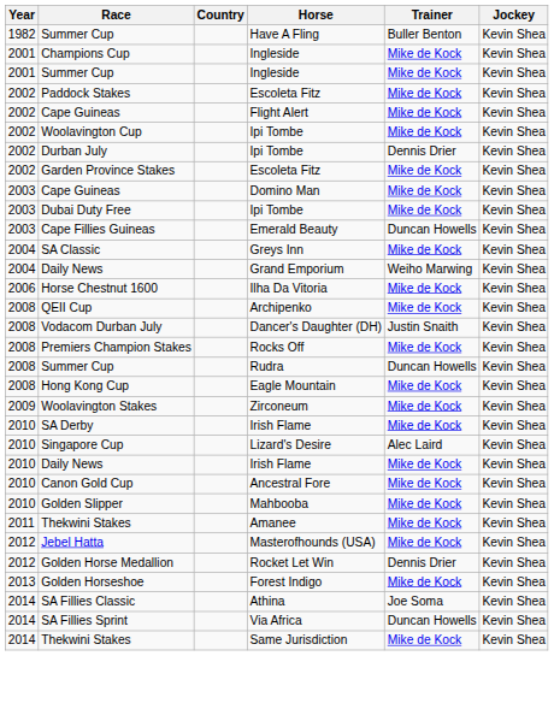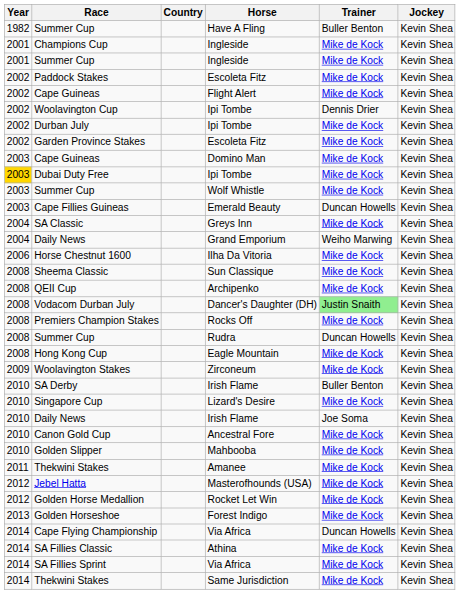Woolavington Cup | Trainer: Mike de Kock -> Dennis Drier
Durban July | Trainer: Dennis Drier -> Mike de Kock
Dubai Duty Free | Year: no background -> gold background
+ row: 2003 | Summer Cup | Wolf Whistle | Mike de Kock | Kevin Shea
+ row: 2008 | Sheema Classic | Sun Classique | Mike de Kock | Kevin Shea
Vodacom Durban July | Trainer: no background -> lightgreen background
SA Derby | Trainer: Mike de Kock -> Buller Benton
Singapore Cup | Trainer: Alec Laird -> Mike de Kock
Daily News / Irish Flame | Trainer: Mike de Kock -> Joe Soma
Golden Horse Medallion | Trainer: Dennis Drier -> Mike de Kock
+ row: 2014 | Cape Flying Championship | Via Africa | Duncan Howells | Kevin Shea
SA Fillies Classic | Trainer: Joe Soma -> Mike de Kock
SA Fillies Sprint | Trainer: Duncan Howells -> Mike de Kock
